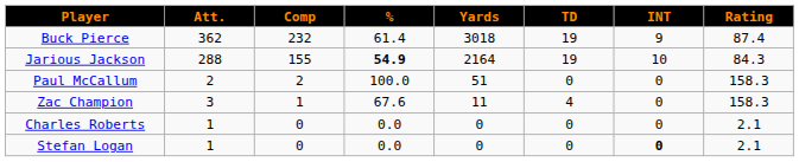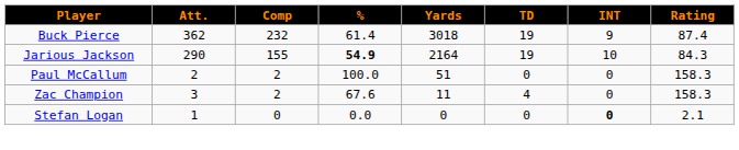Jarious Jackson | Att.: 288 -> 290
Zac Champion | Comp: 1 -> 2
- row: Charles Roberts | 1 | 0 | 0.0 | 0 | 0 | 0 | 2.1
